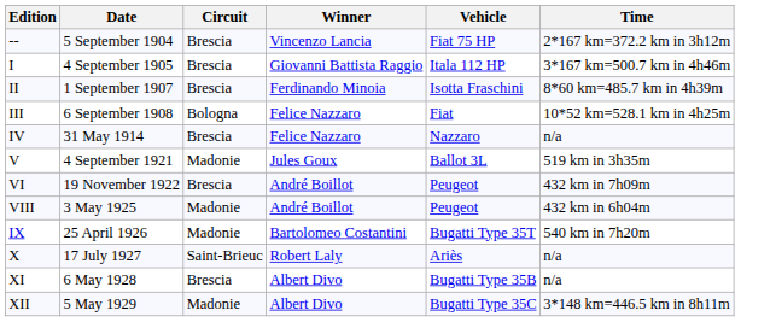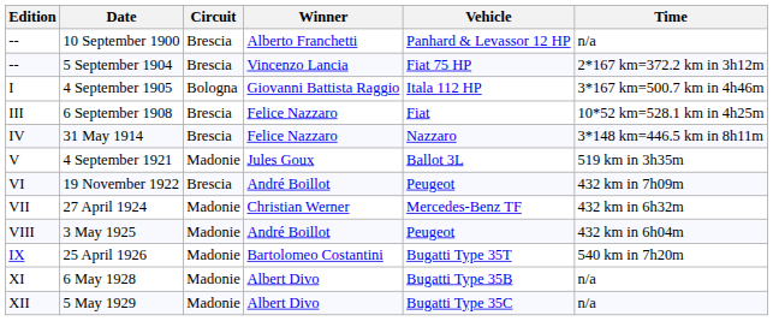+ row: -- | 10 September 1900 | Brescia | Alberto Franchetti | Panhard & Levassor 12 HP | n/a
4 September 1905 | Circuit: Brescia -> Bologna
- row: II | 1 September 1907 | Brescia | Ferdinando Minoia | Isotta Fraschini | 8*60 km=485.7 km in 4h39m
6 September 1908 | Circuit: Bologna -> Brescia
31 May 1914 | Time: n/a -> 3*148 km=446.5 km in 8h11m
+ row: VII | 27 April 1924 | Madonie | Christian Werner | Mercedes-Benz TF | 432 km in 6h32m
- row: X | 17 July 1927 | Saint-Brieuc | Robert Laly | Ariès | n/a
6 May 1928 | Circuit: Brescia -> Madonie
5 May 1929 | Time: 3*148 km=446.5 km in 8h11m -> n/a
